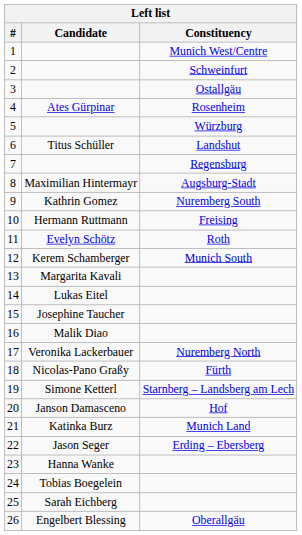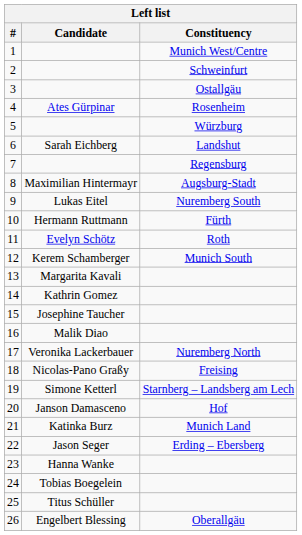6 | Candidate: Titus Schüller -> Sarah Eichberg
9 | Candidate: Kathrin Gomez -> Lukas Eitel
10 | Constituency: Freising -> Fürth
14 | Candidate: Lukas Eitel -> Kathrin Gomez
18 | Constituency: Fürth -> Freising
25 | Candidate: Sarah Eichberg -> Titus Schüller
